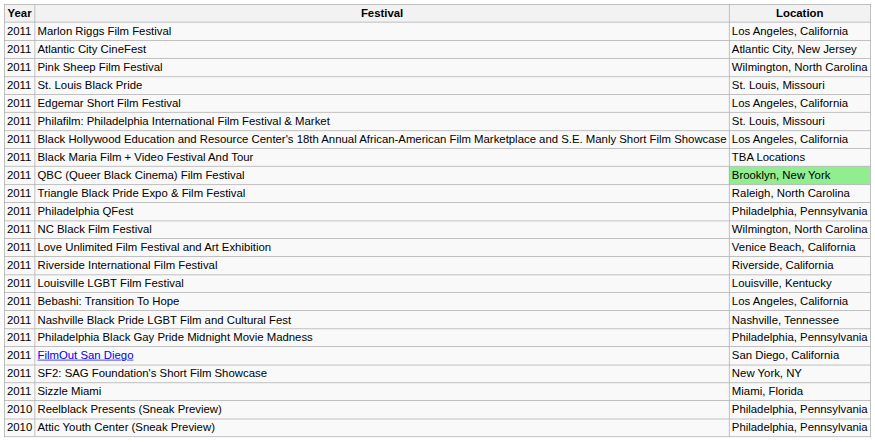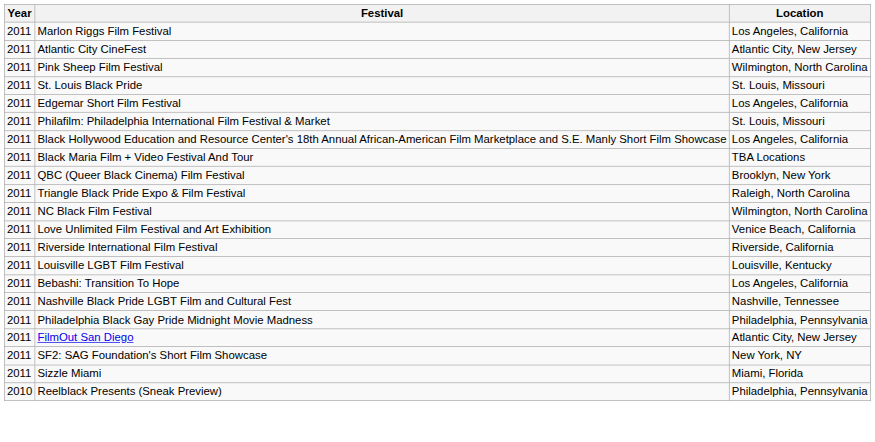QBC (Queer Black Cinema) Film Festival | Location: lightgreen background -> no background
- row: 2011 | Philadelphia QFest | Philadelphia, Pennsylvania
FilmOut San Diego | Location: San Diego, California -> Atlantic City, New Jersey
- row: 2010 | Attic Youth Center (Sneak Preview) | Philadelphia, Pennsylvania
